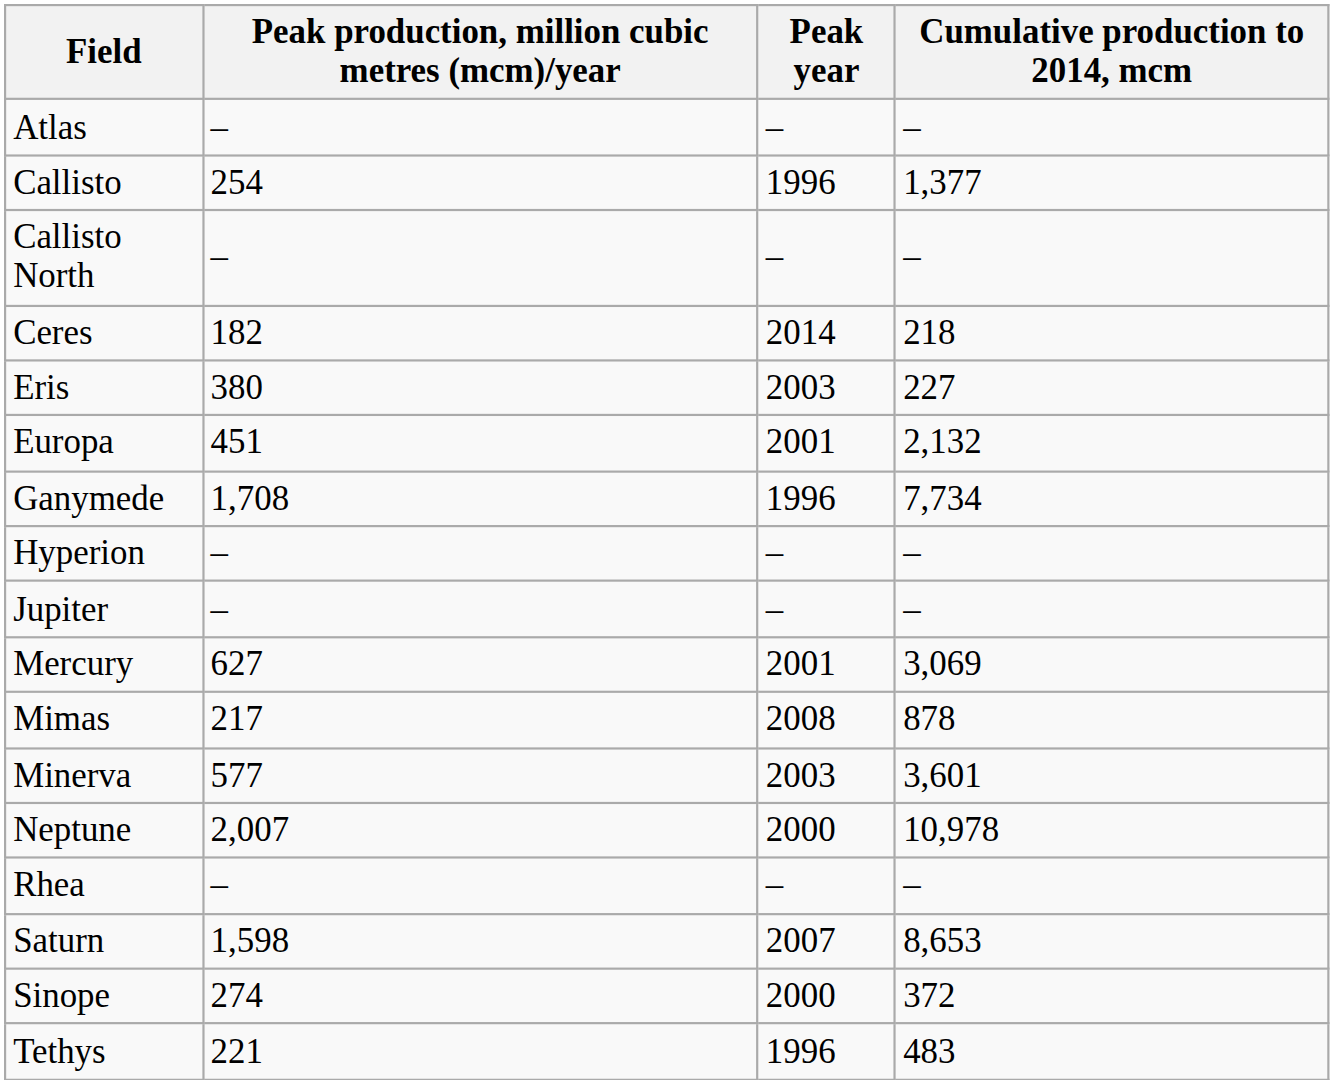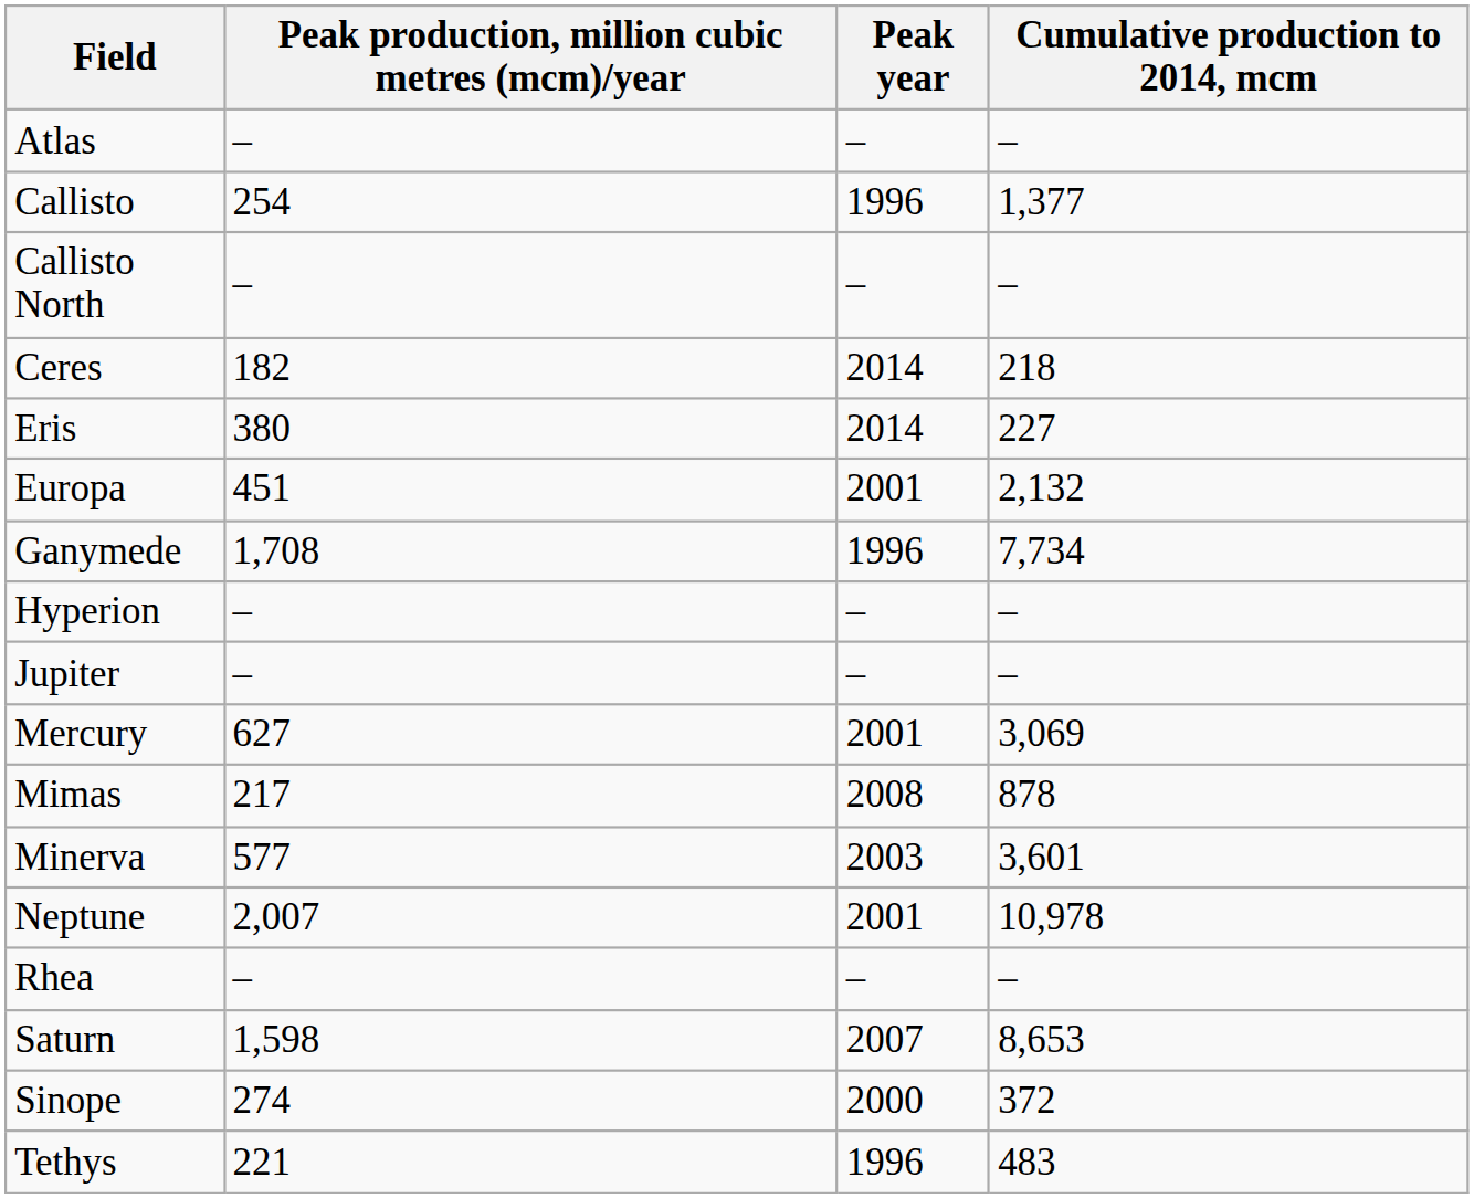Eris | Peak year: 2003 -> 2014
Neptune | Peak year: 2000 -> 2001
